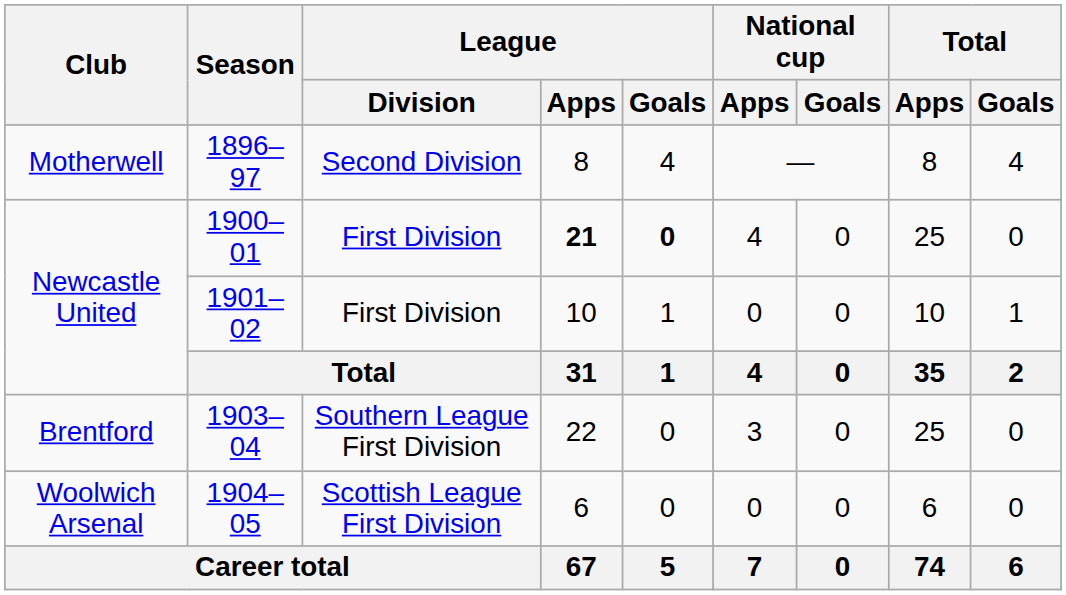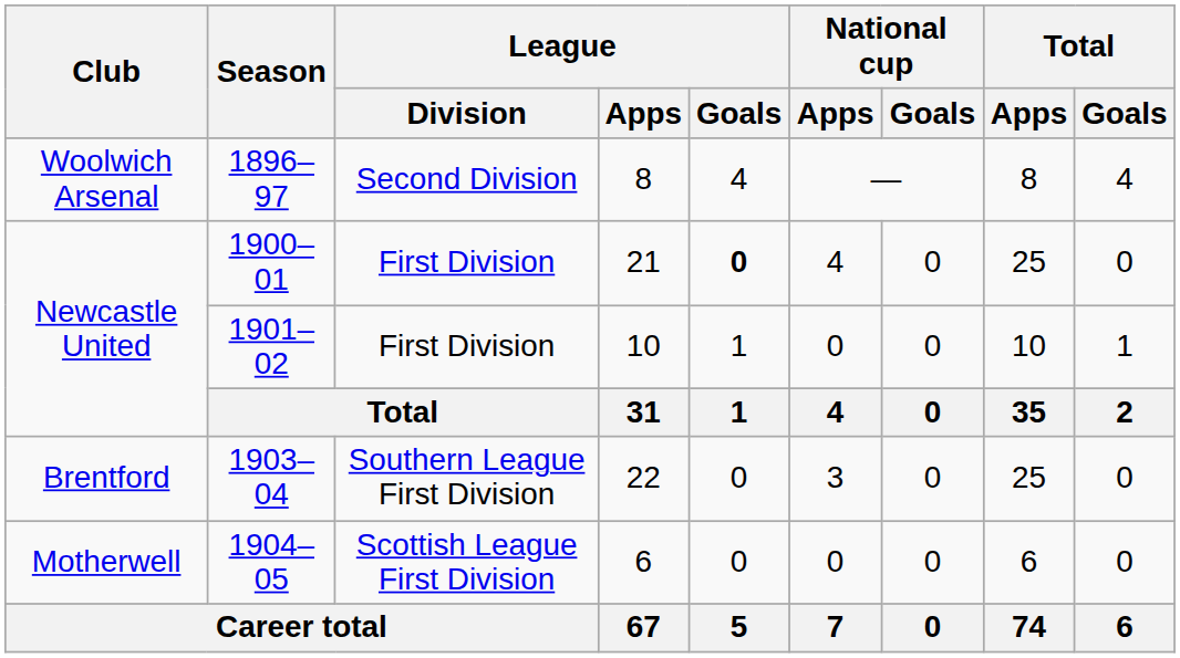1896–97 | Club: Motherwell -> Woolwich Arsenal
1900–01 | League / Apps: bold -> normal
1904–05 | Club: Woolwich Arsenal -> Motherwell
